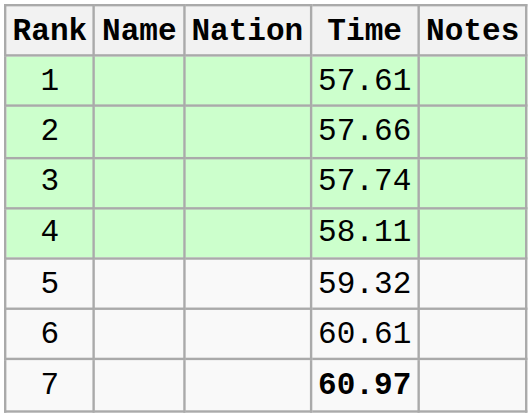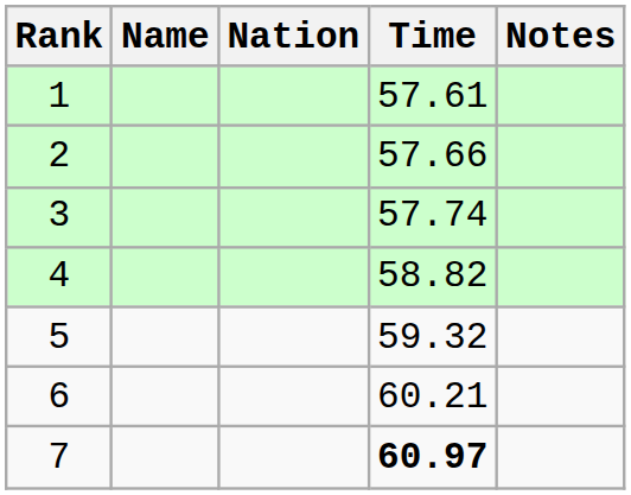4 | Time: 58.11 -> 58.82
6 | Time: 60.61 -> 60.21
